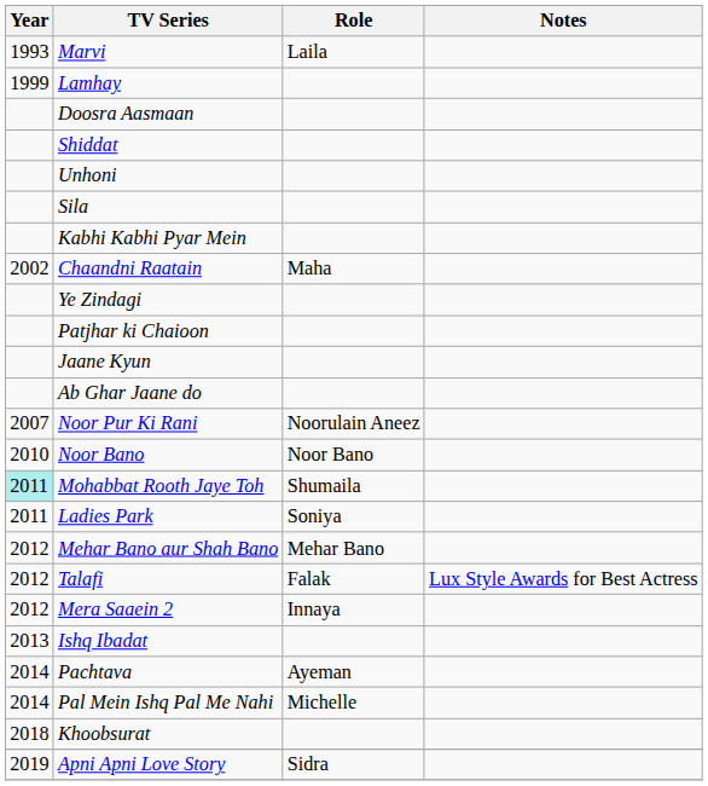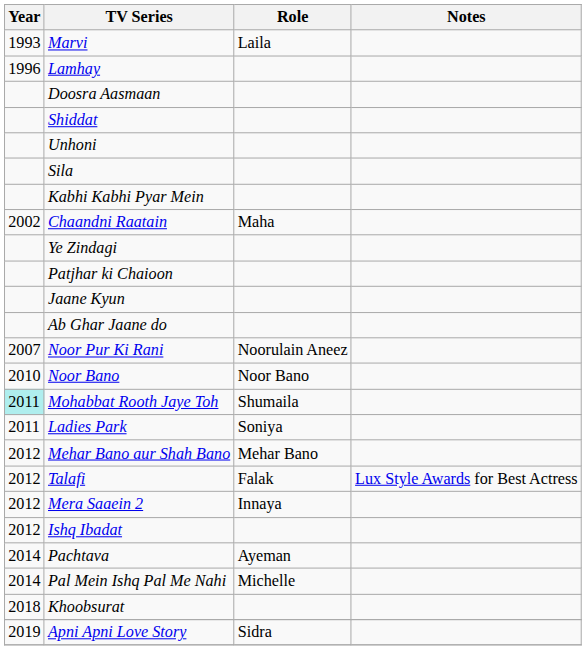Lamhay | Year: 1999 -> 1996
Ishq Ibadat | Year: 2013 -> 2012
